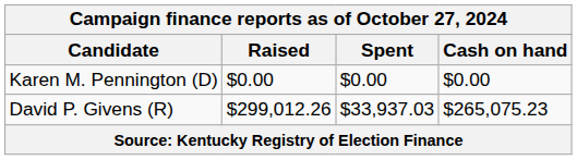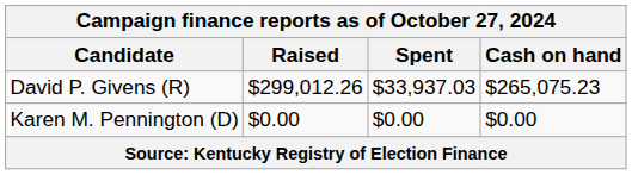rows swapped: Karen M. Pennington (D) <-> David P. Givens (R)
